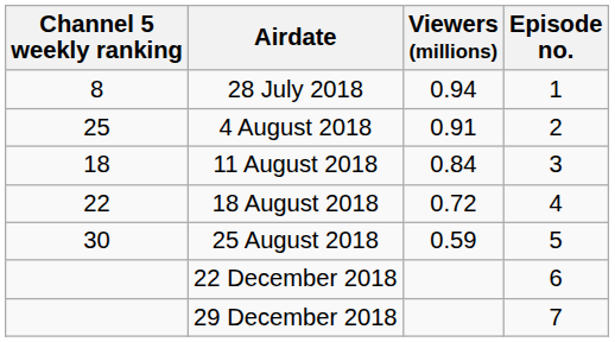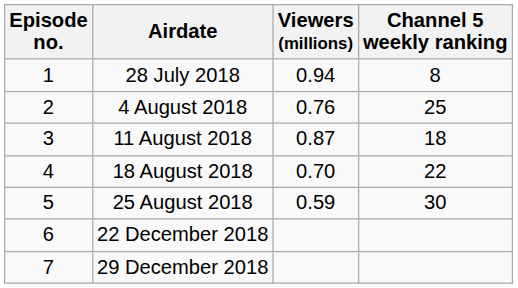columns swapped: Episode no. <-> Channel 5 weekly ranking
4 August 2018 | Viewers (millions): 0.91 -> 0.76
11 August 2018 | Viewers (millions): 0.84 -> 0.87
18 August 2018 | Viewers (millions): 0.72 -> 0.70
